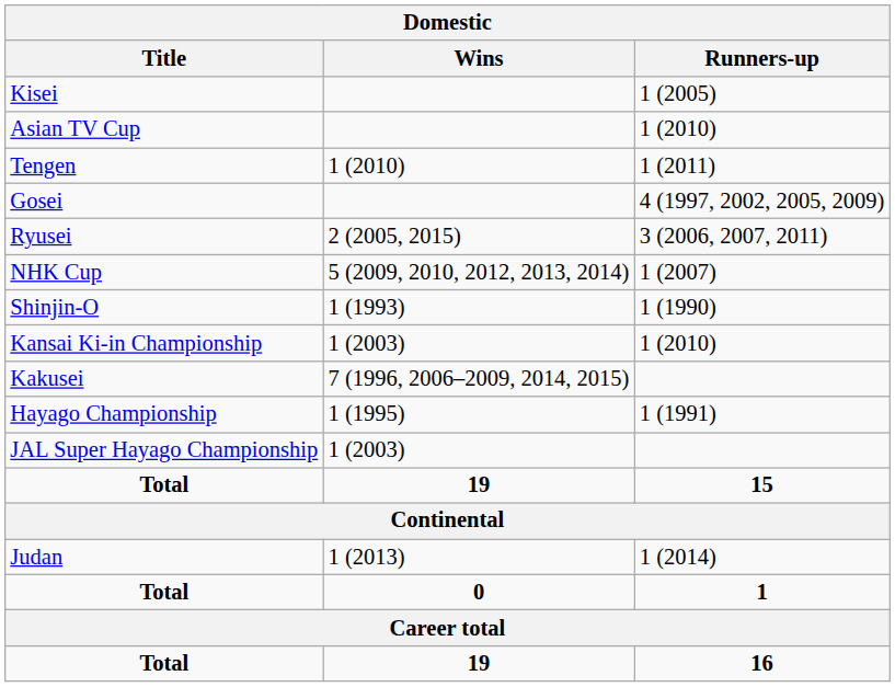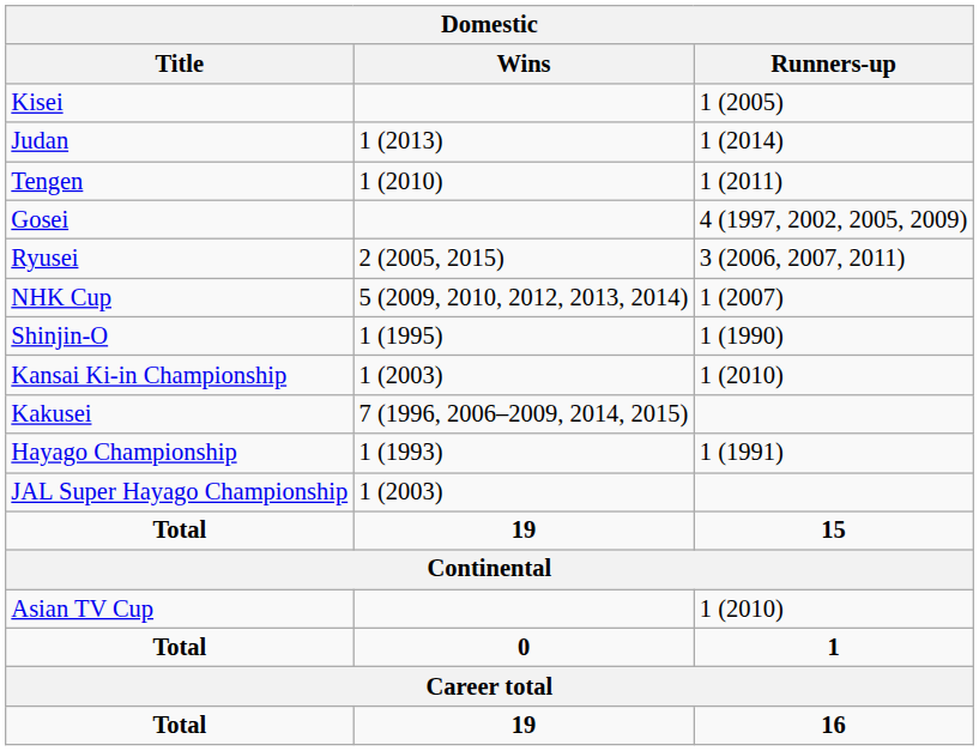rows swapped: Judan <-> Asian TV Cup
Shinjin-O | Wins: 1 (1993) -> 1 (1995)
Hayago Championship | Wins: 1 (1995) -> 1 (1993)
